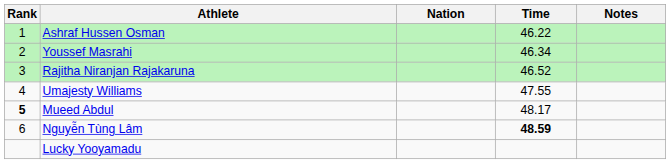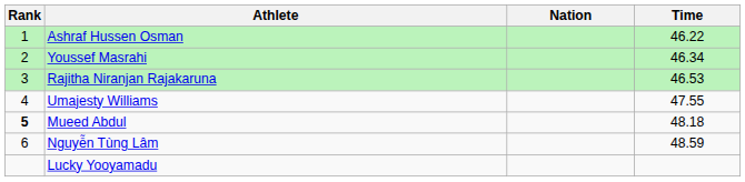- column: Notes
Rajitha Niranjan Rajakaruna | Time: 46.52 -> 46.53
Mueed Abdul | Time: 48.17 -> 48.18
Nguyễn Tùng Lâm | Time: bold -> normal
